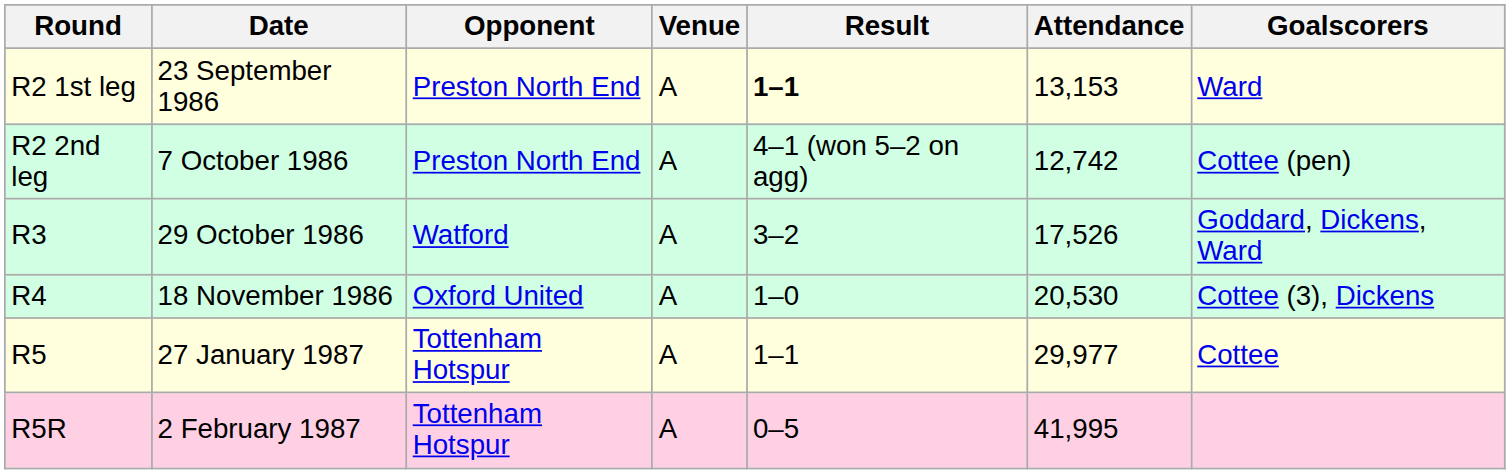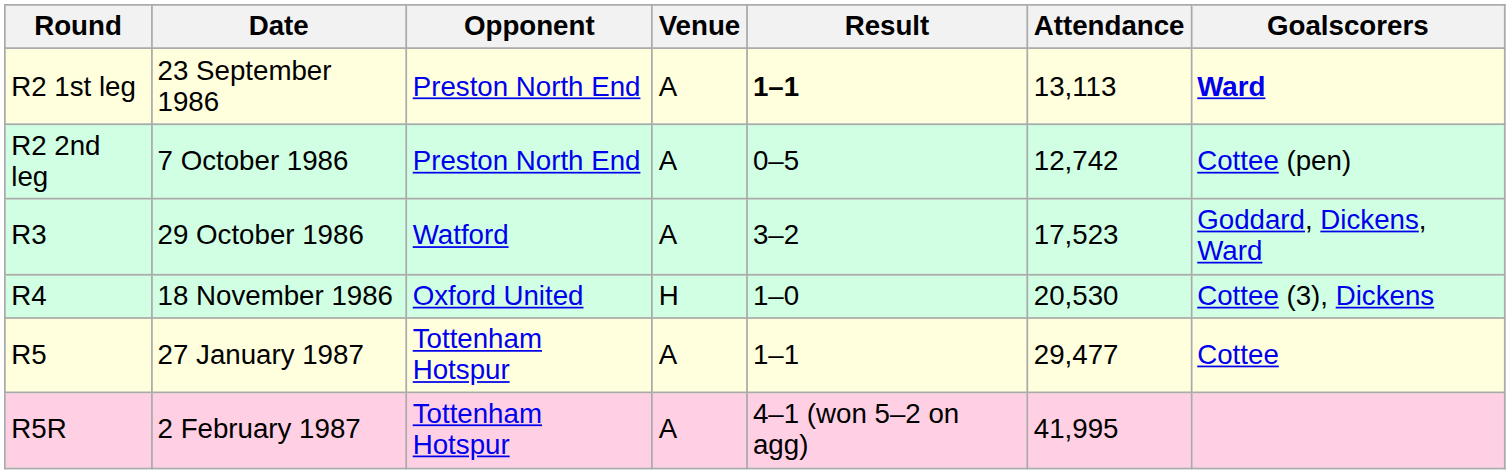R2 1st leg | Attendance: 13,153 -> 13,113
R2 1st leg | Goalscorers: normal -> bold
R2 2nd leg | Result: 4–1 (won 5–2 on agg) -> 0–5
R3 | Attendance: 17,526 -> 17,523
R4 | Venue: A -> H
R5 | Attendance: 29,977 -> 29,477
R5R | Result: 0–5 -> 4–1 (won 5–2 on agg)
